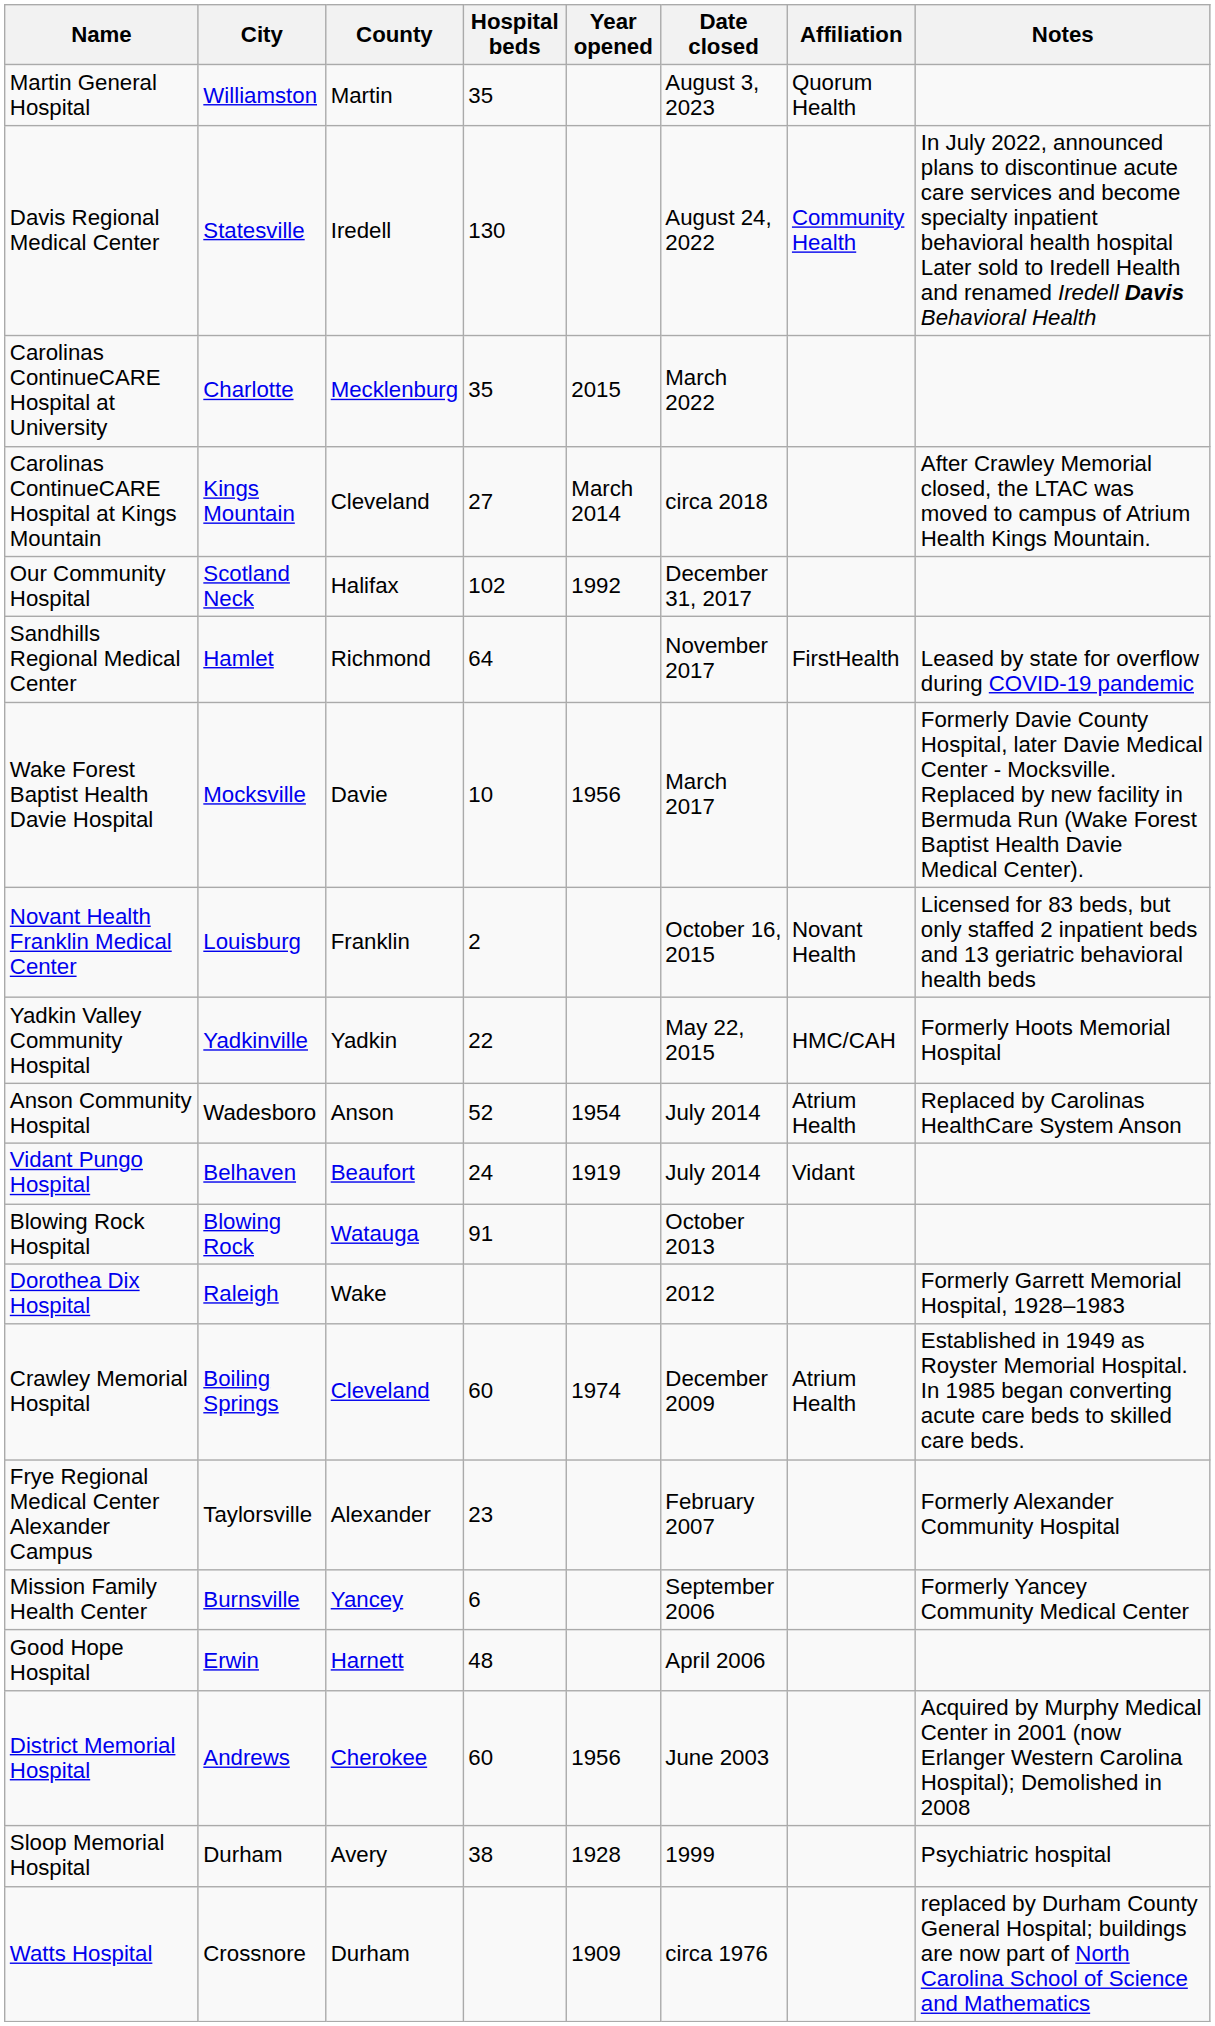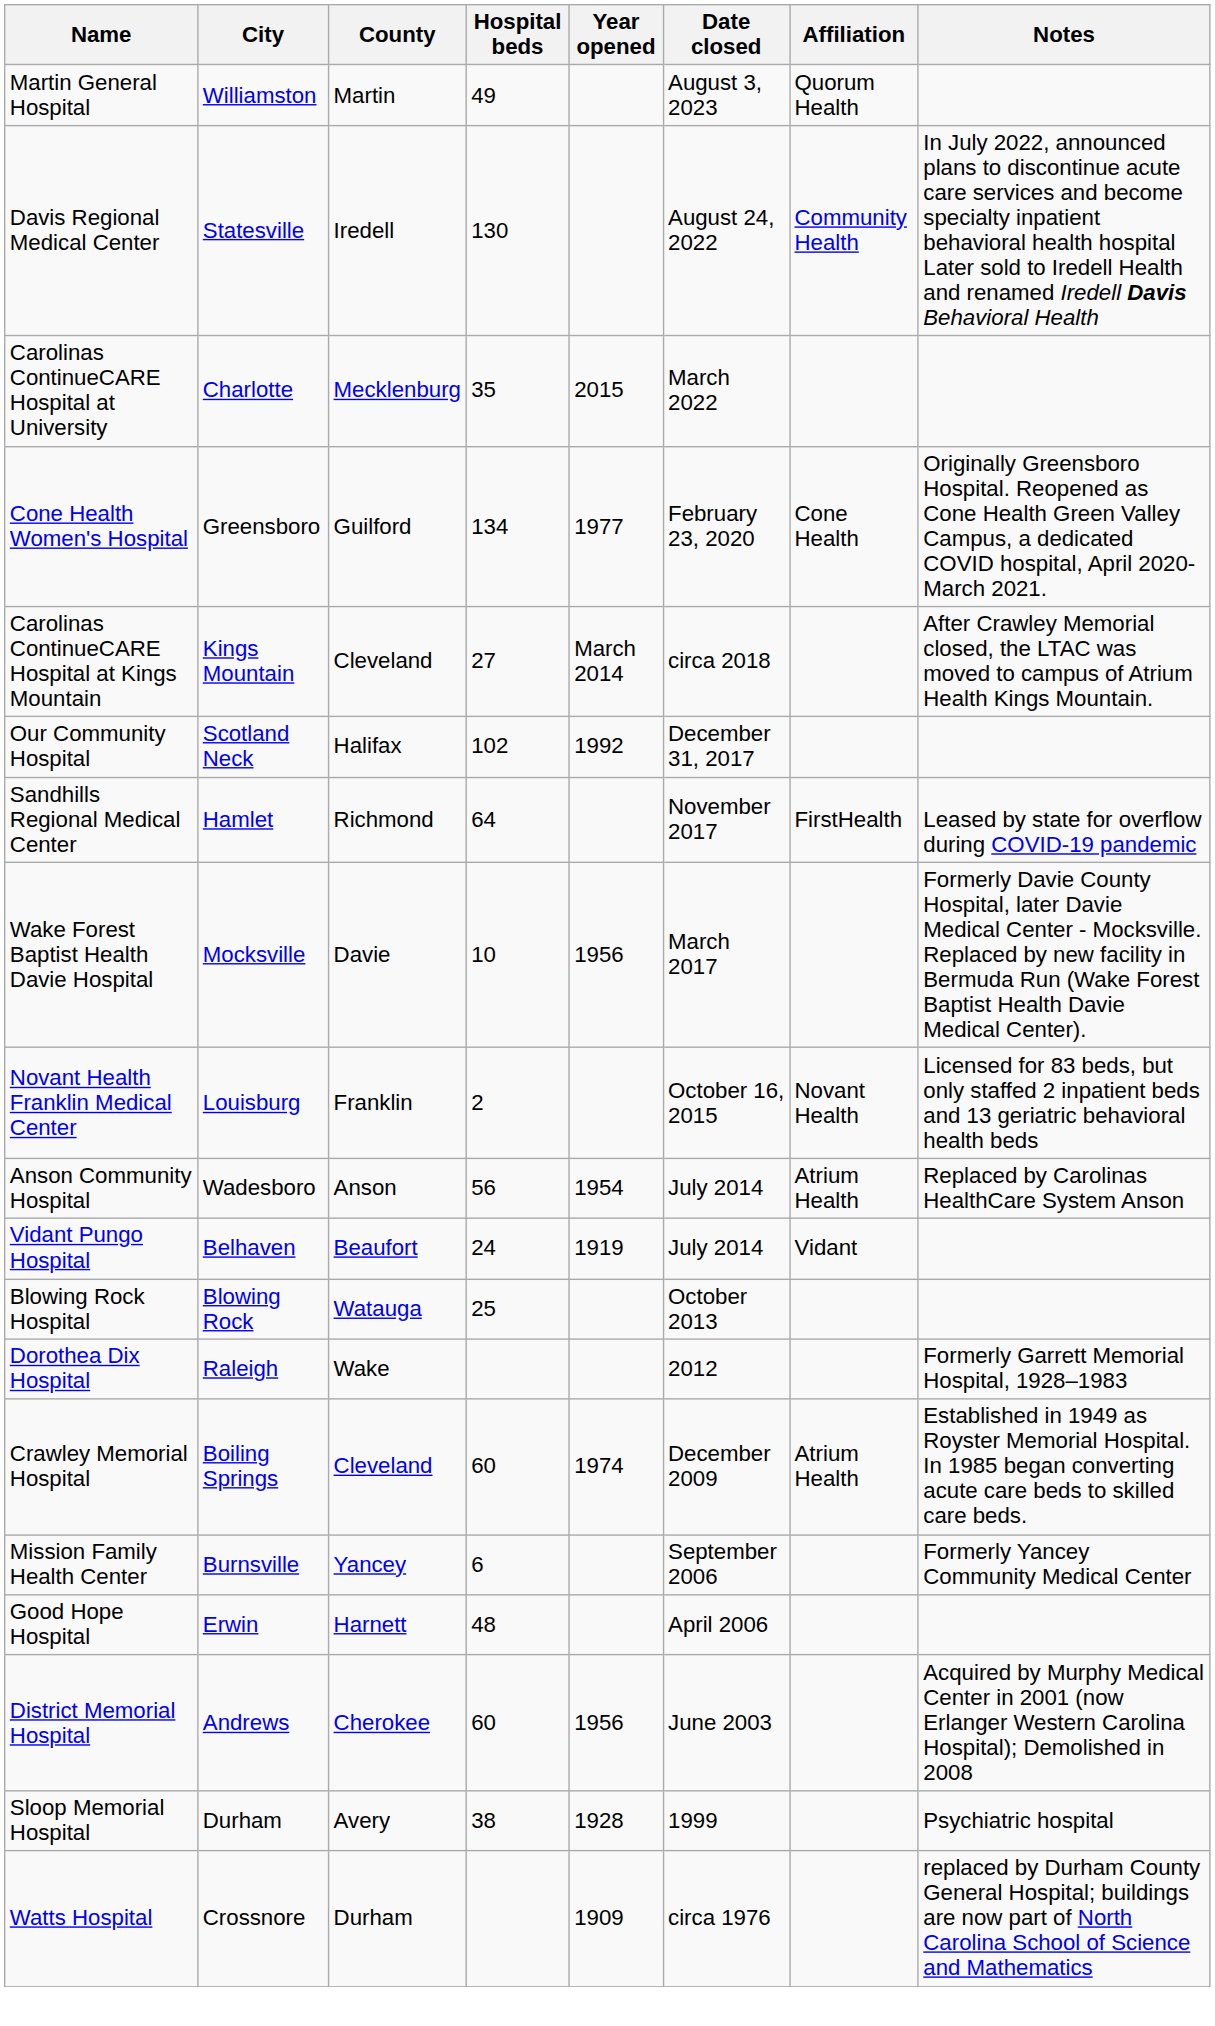Martin General Hospital | Hospital beds: 35 -> 49
+ row: Cone Health Women's Hospital | Greensboro | Guilford | 134 | 1977 | February 23, 2020 | Cone Health | Originally Greensboro Hospital. Reopened as Cone Health Green Valley Campus, a dedicated COVID hospital, April 2020-March 2021.
- row: Yadkin Valley Community Hospital | Yadkinville | Yadkin | 22 | May 22, 2015 | HMC/CAH | Formerly Hoots Memorial Hospital
Anson Community Hospital | Hospital beds: 52 -> 56
Blowing Rock Hospital | Hospital beds: 91 -> 25
- row: Frye Regional Medical Center Alexander Campus | Taylorsville | Alexander | 23 | February 2007 | Formerly Alexander Community Hospital
